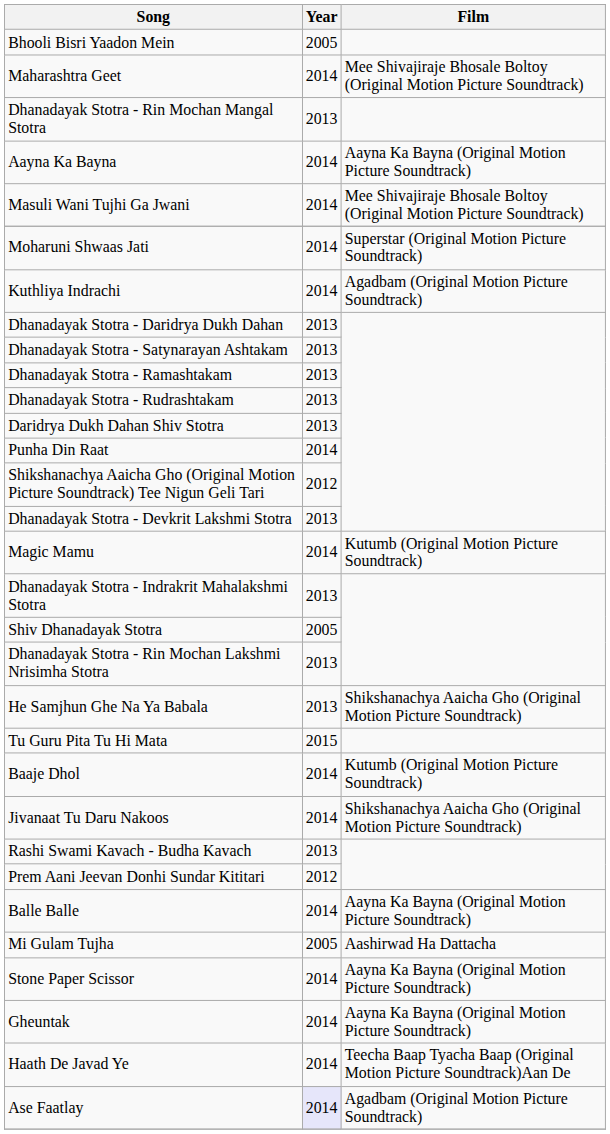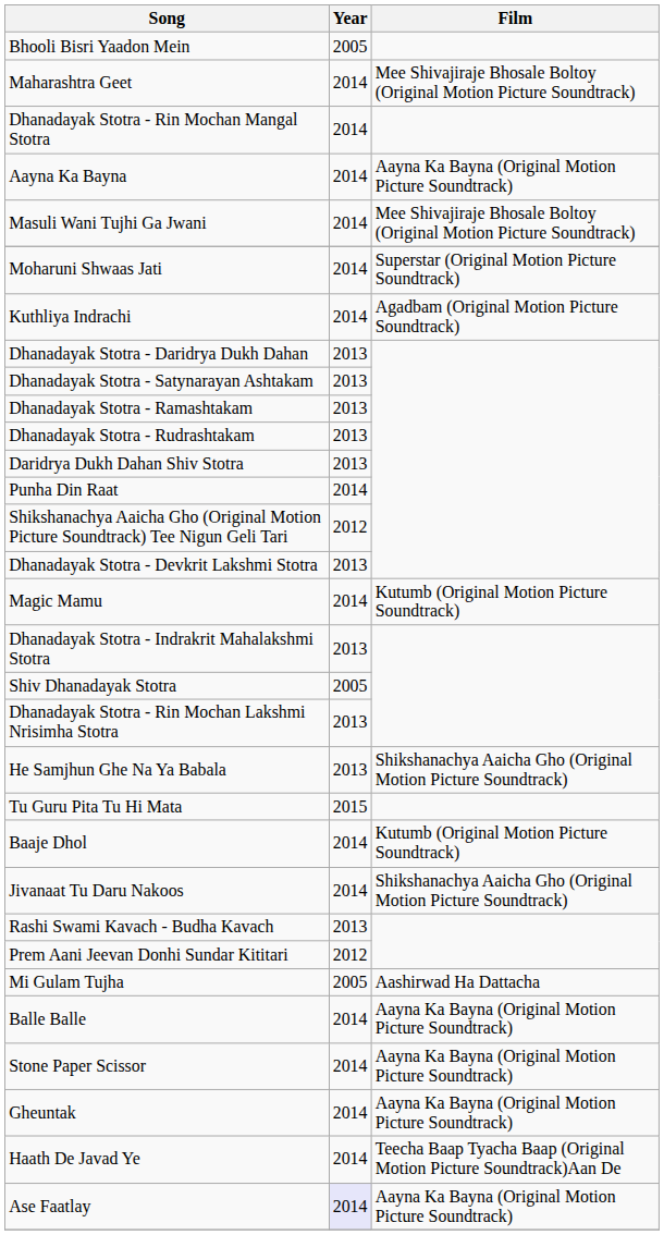Dhanadayak Stotra - Rin Mochan Mangal Stotra | Year: 2013 -> 2014
rows swapped: Mi Gulam Tujha <-> Balle Balle
Ase Faatlay | Film: Agadbam (Original Motion Picture Soundtrack) -> Aayna Ka Bayna (Original Motion Picture Soundtrack)
